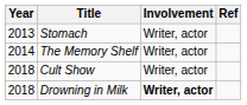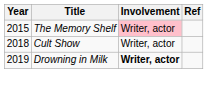- row: 2013 | Stomach | Writer, actor
The Memory Shelf | Year: 2014 -> 2015
The Memory Shelf | Involvement: no background -> pink background
Drowning in Milk | Year: 2018 -> 2019
